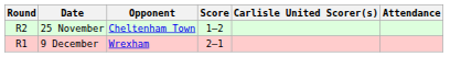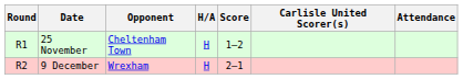+ column: H/A | H | H
25 November | Round: R2 -> R1
9 December | Round: R1 -> R2
